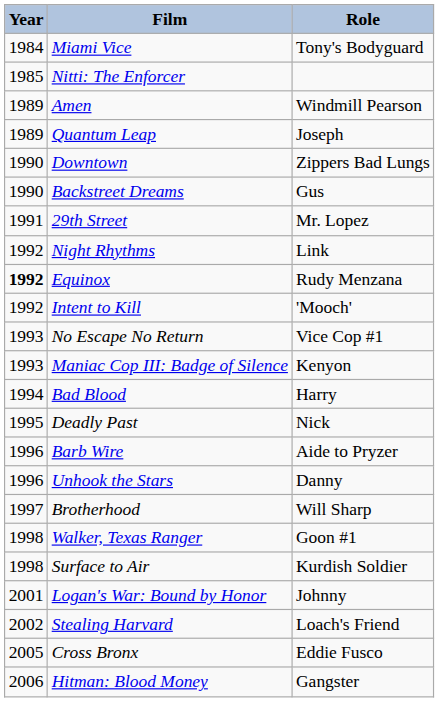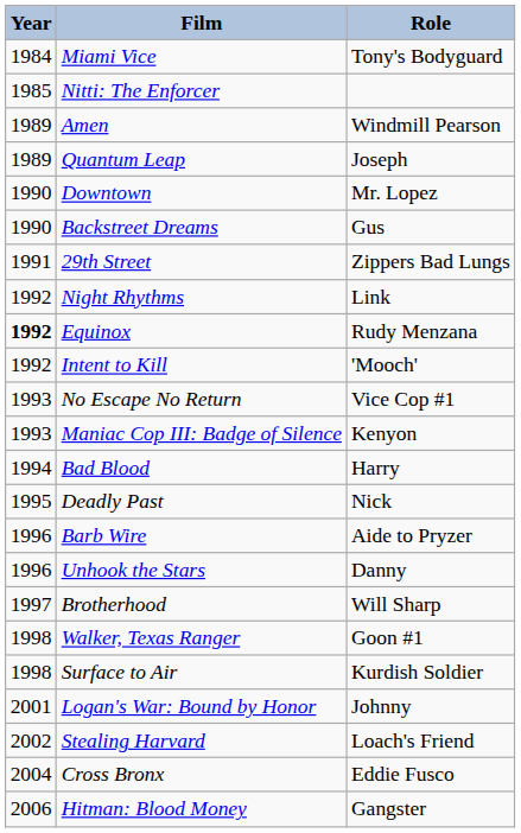Downtown | Role: Zippers Bad Lungs -> Mr. Lopez
29th Street | Role: Mr. Lopez -> Zippers Bad Lungs
Cross Bronx | Year: 2005 -> 2004
